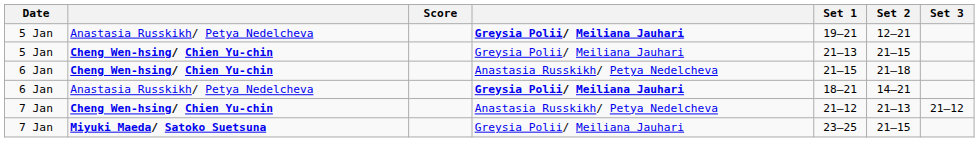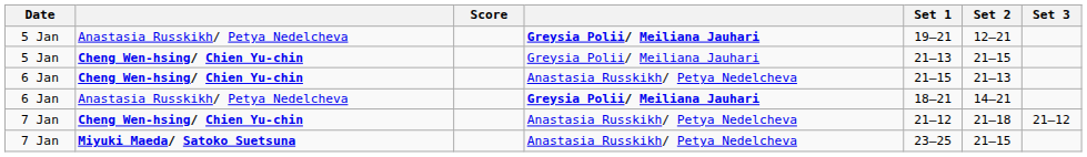6 Jan / Cheng Wen-hsing/ Chien Yu-chin | Set 2: 21–18 -> 21–13
7 Jan / Cheng Wen-hsing/ Chien Yu-chin | Set 2: 21–13 -> 21–18
7 Jan / Miyuki Maeda/ Satoko Suetsuna | column 4: Greysia Polii/ Meiliana Jauhari -> Anastasia Russkikh/ Petya Nedelcheva
